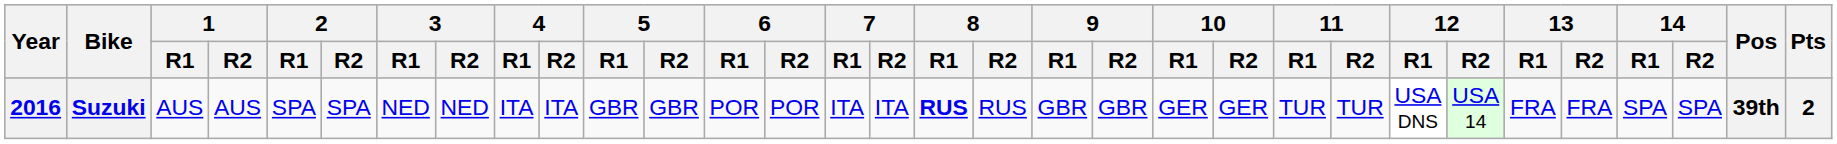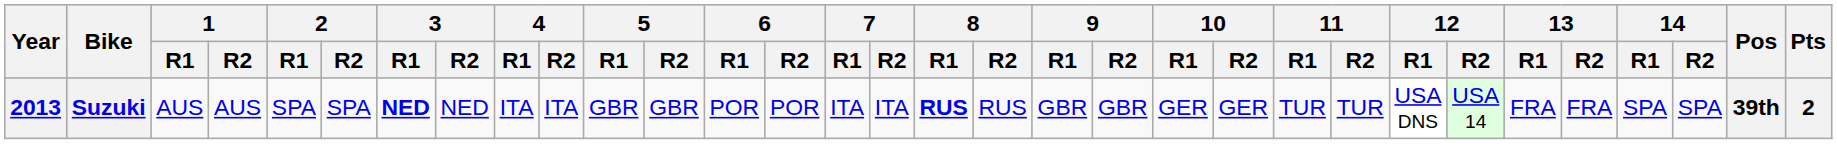Suzuki | Year: 2016 -> 2013
Suzuki | 3 / R1: normal -> bold
